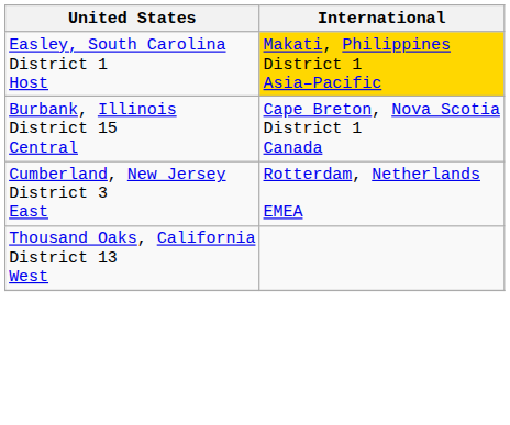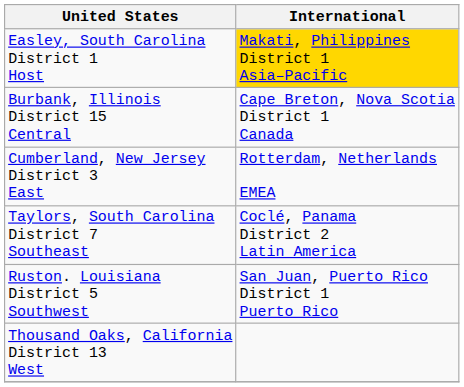+ row: Taylors, South Carolina District 7 Southeast | Coclé, Panama District 2 Latin America
+ row: Ruston. Louisiana District 5 Southwest | San Juan, Puerto Rico District 1 Puerto Rico
